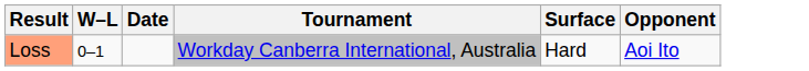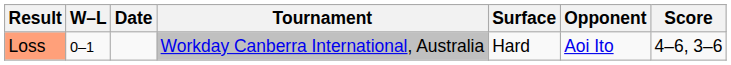+ column: Score | 4–6, 3–6
